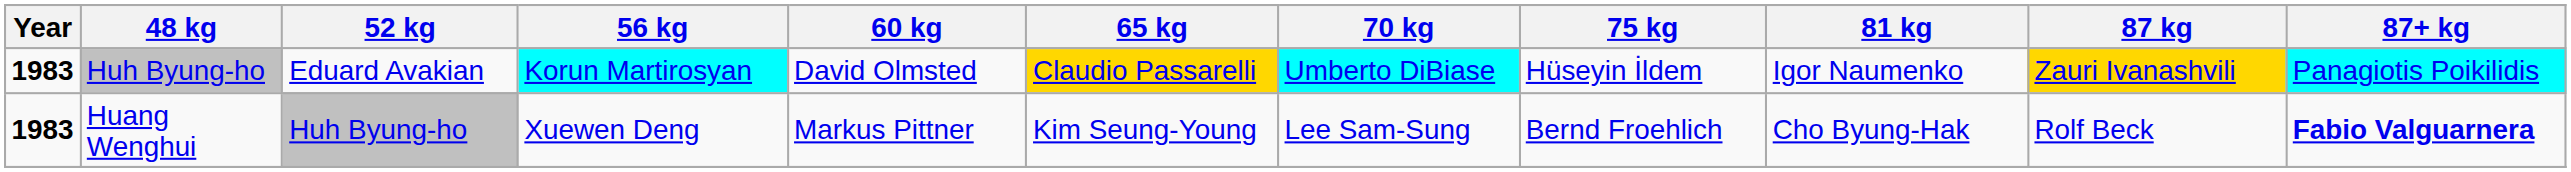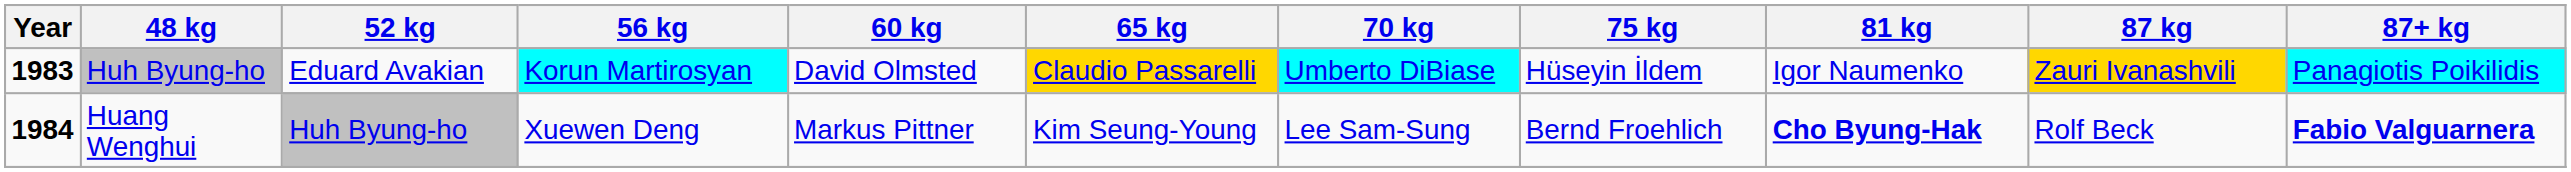Huang Wenghui | Year: 1983 -> 1984
Huang Wenghui | 81 kg: normal -> bold
